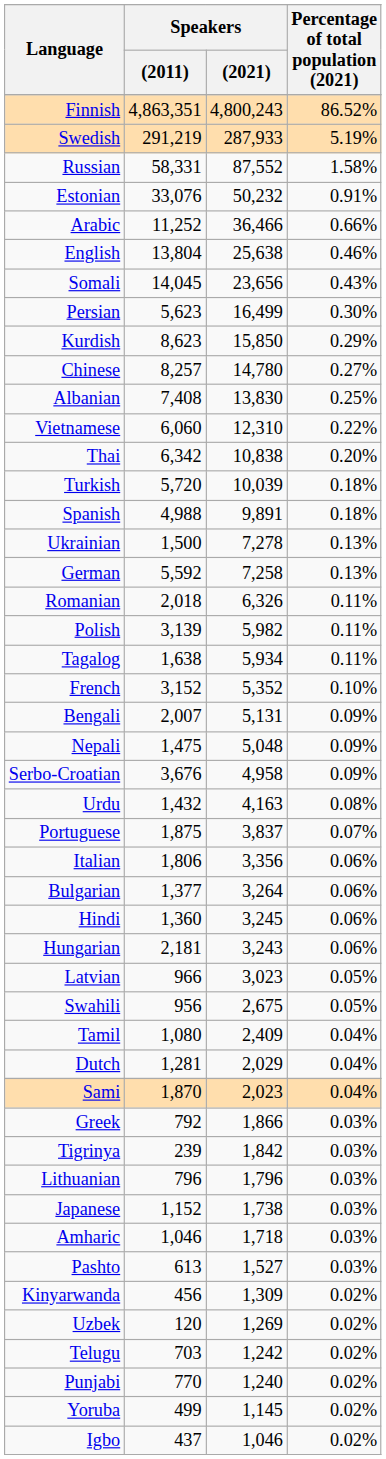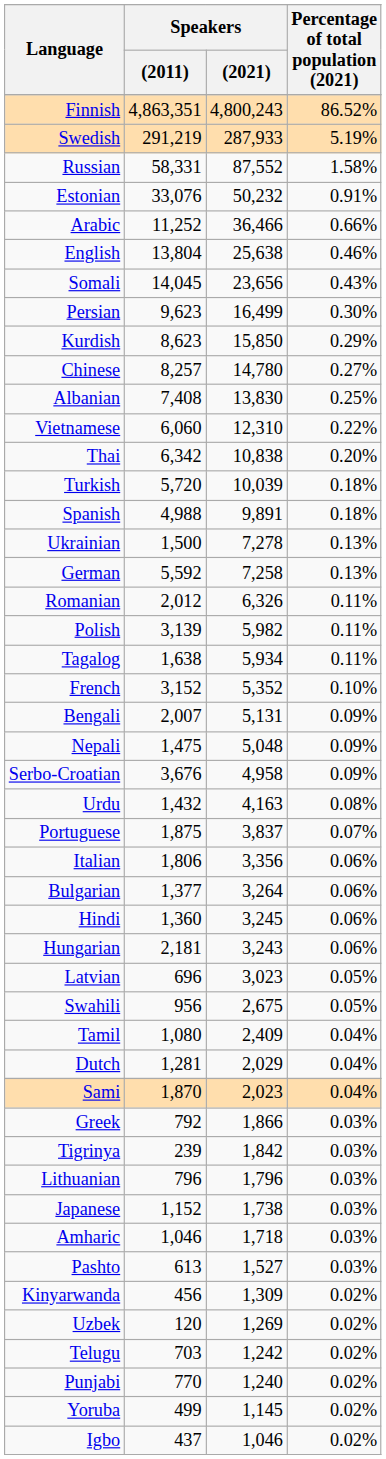Persian | Speakers / (2011): 5,623 -> 9,623
Romanian | Speakers / (2011): 2,018 -> 2,012
Latvian | Speakers / (2011): 966 -> 696
